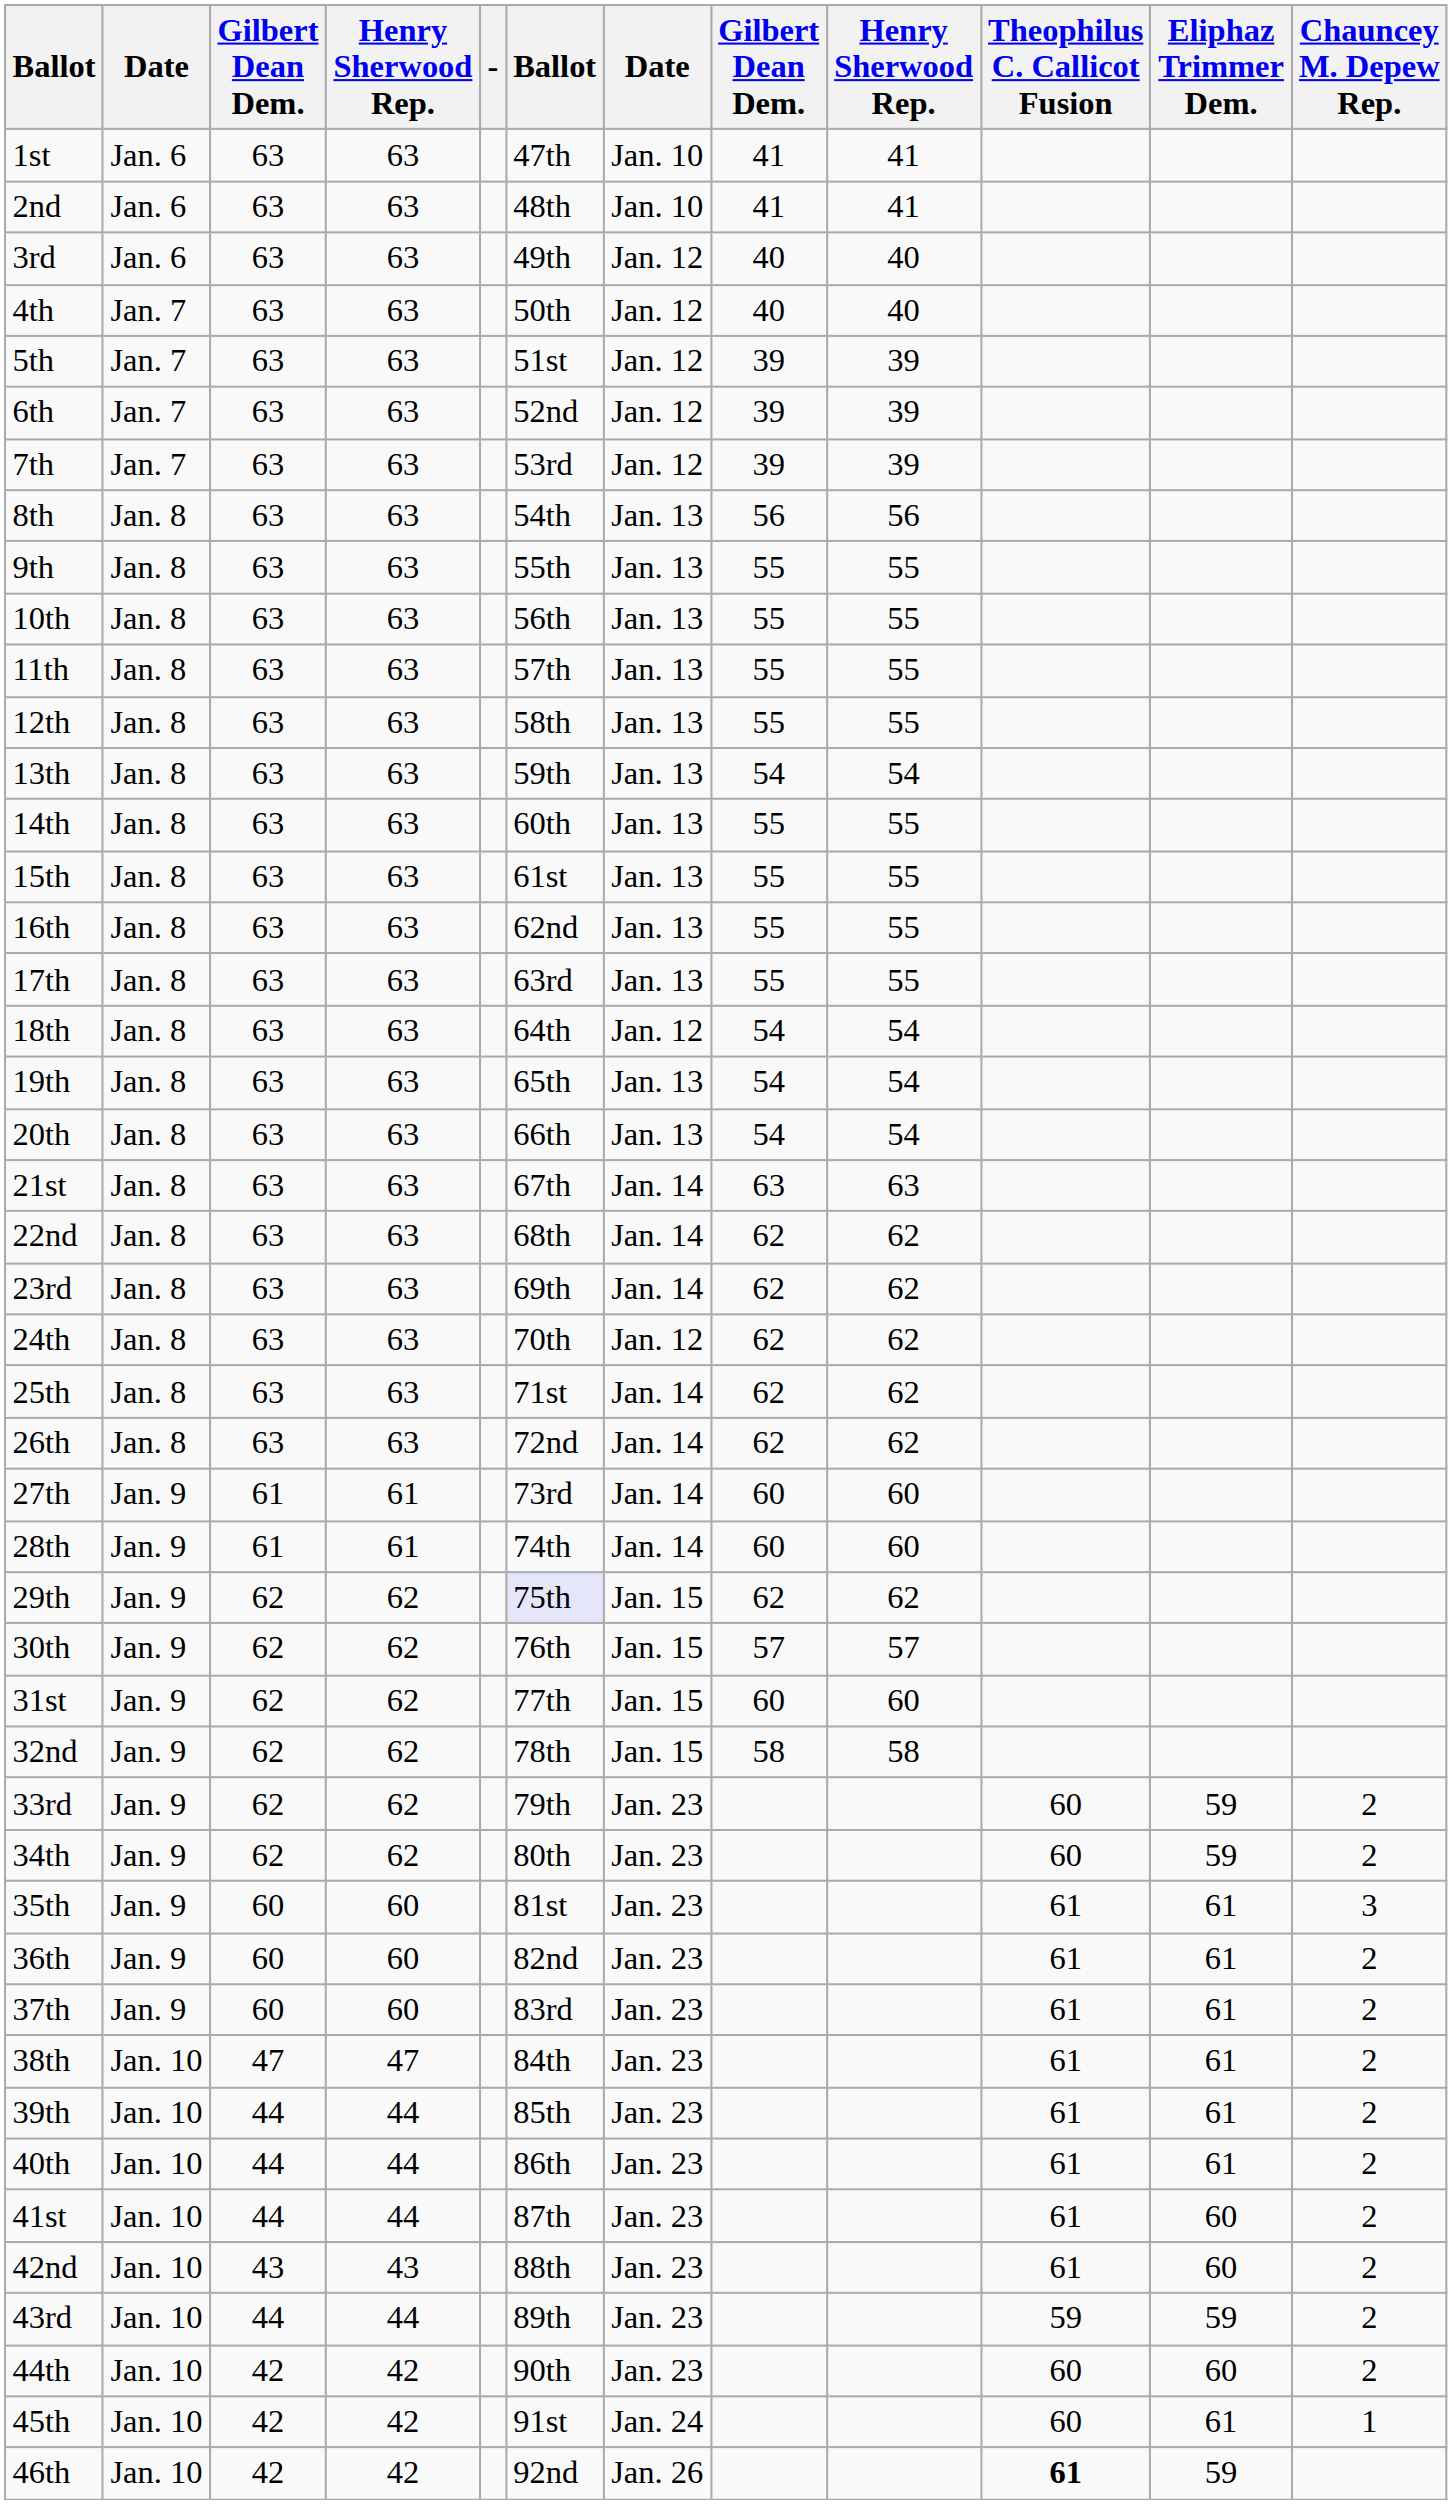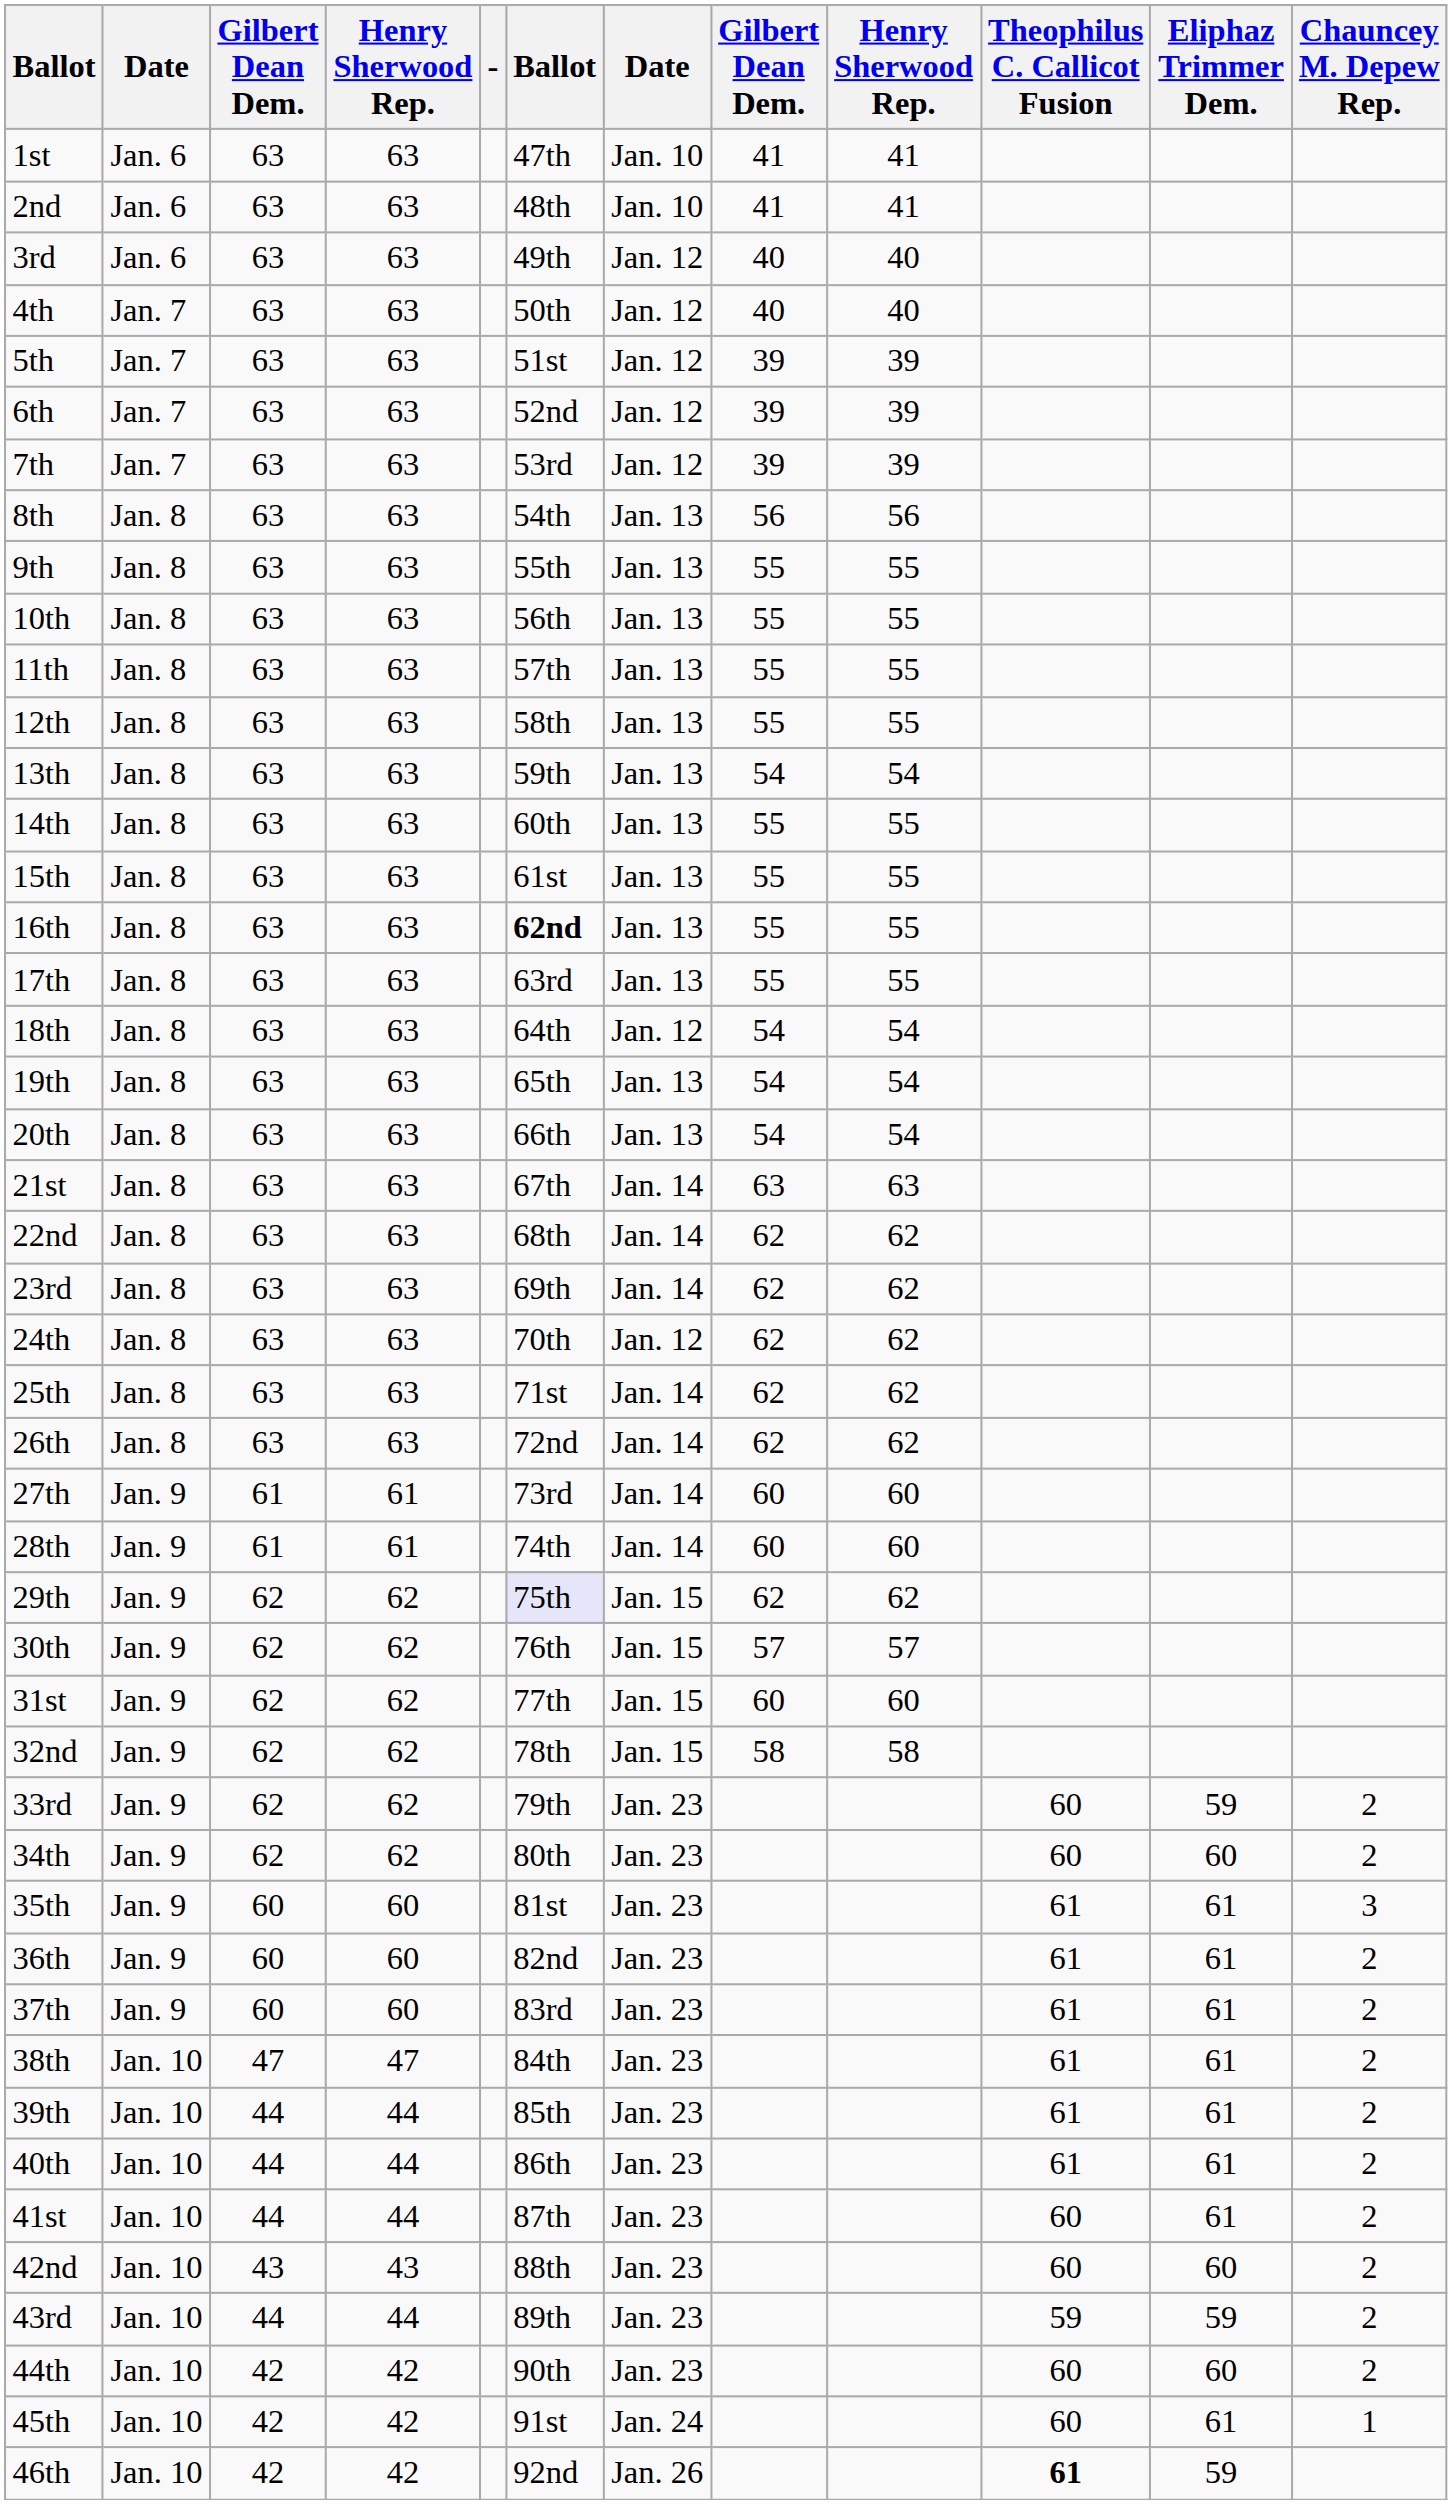16th | column 6: normal -> bold
34th | Eliphaz Trimmer Dem.: 59 -> 60
41st | Theophilus C. Callicot Fusion: 61 -> 60
41st | Eliphaz Trimmer Dem.: 60 -> 61
42nd | Theophilus C. Callicot Fusion: 61 -> 60
